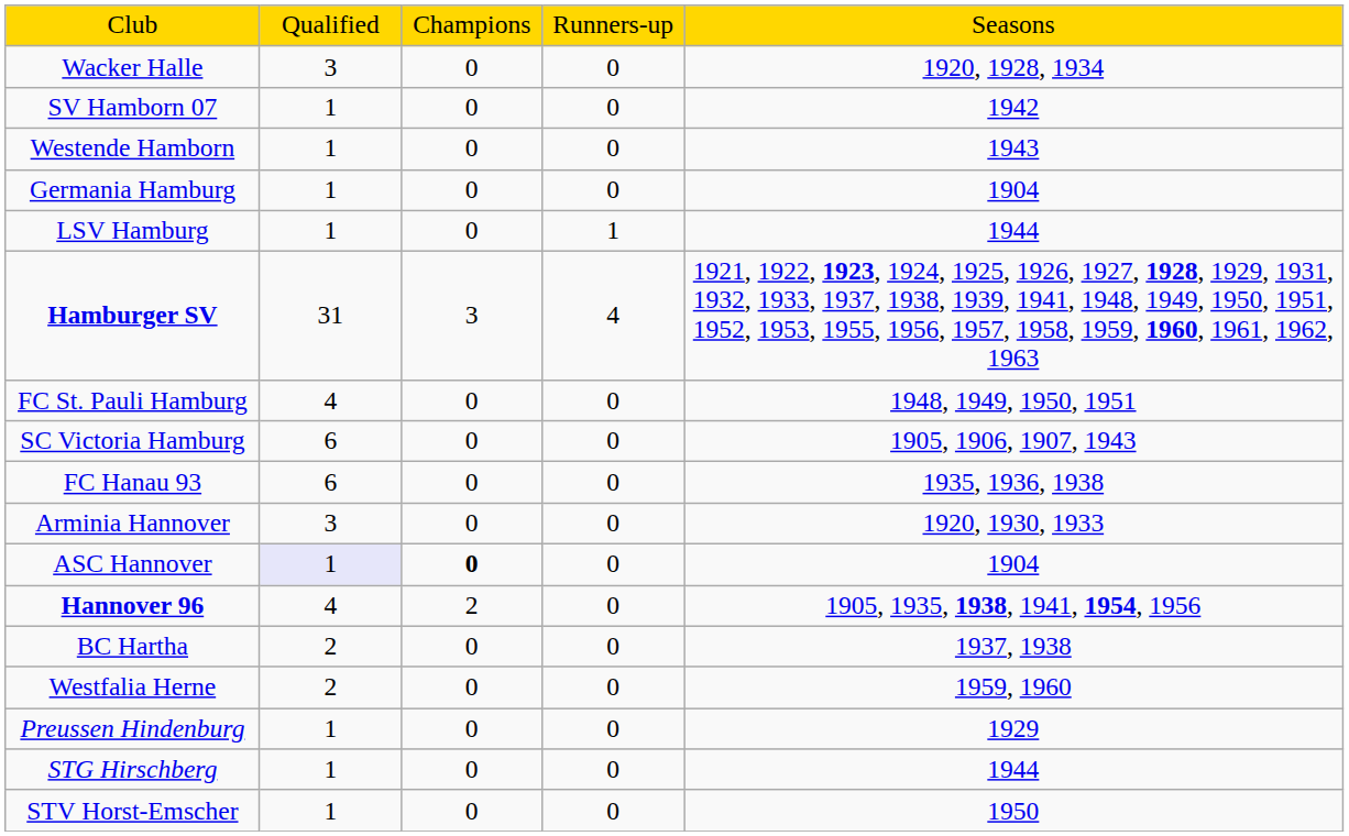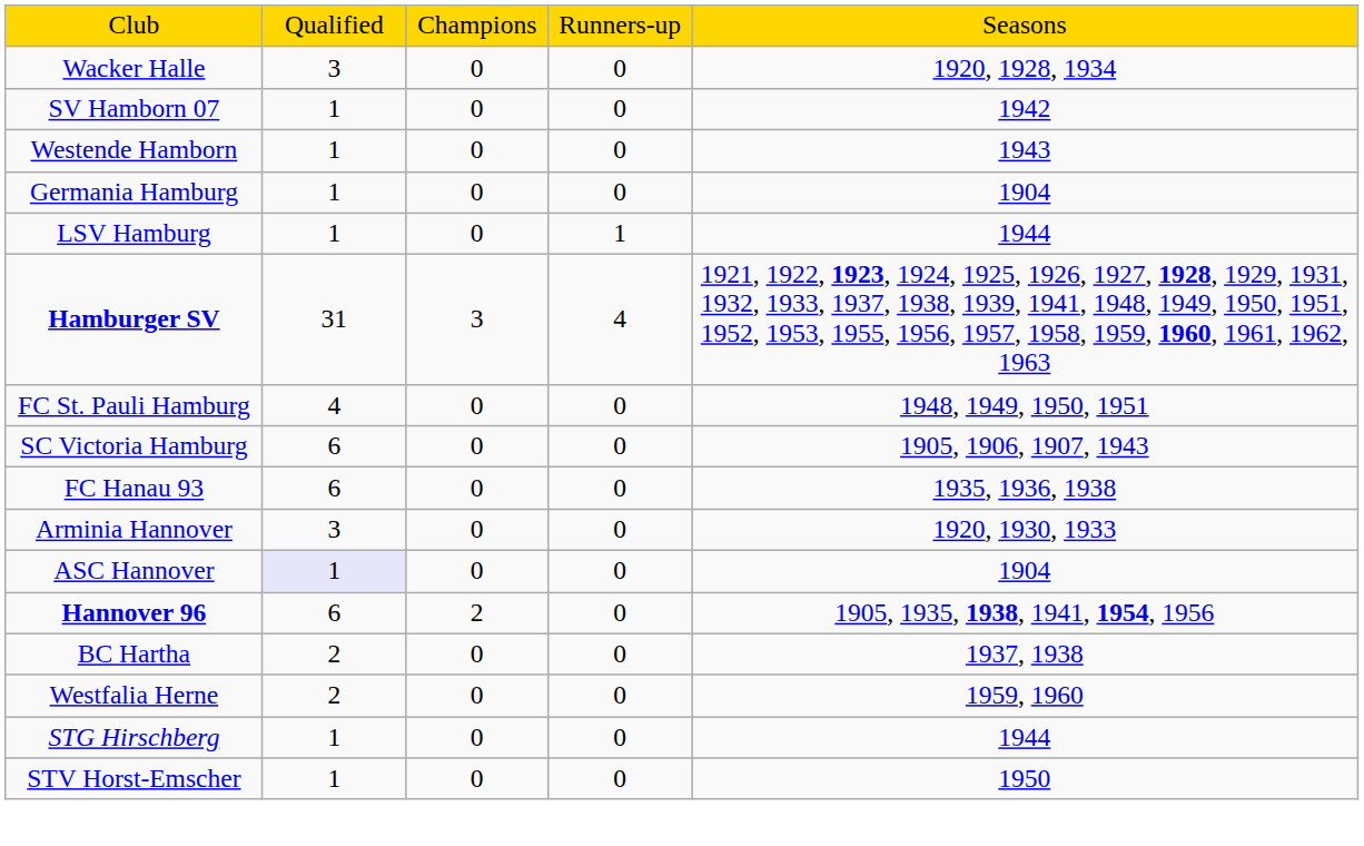ASC Hannover | column 3: bold -> normal
Hannover 96 | column 2: 4 -> 6
- row: Preussen Hindenburg | 1 | 0 | 0 | 1929
